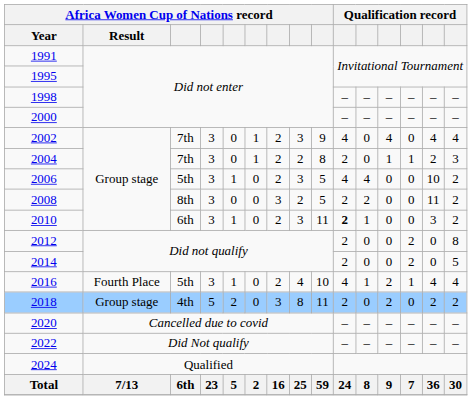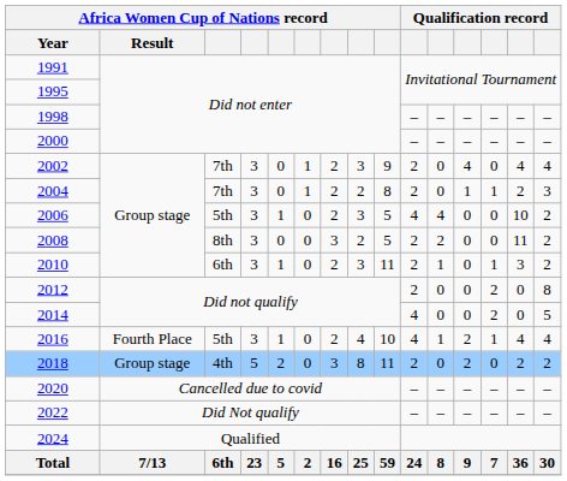2002 | column 10: 4 -> 2
2010 | column 10: bold -> normal
2010 | column 13: 0 -> 1
2014 | column 10: 2 -> 4
